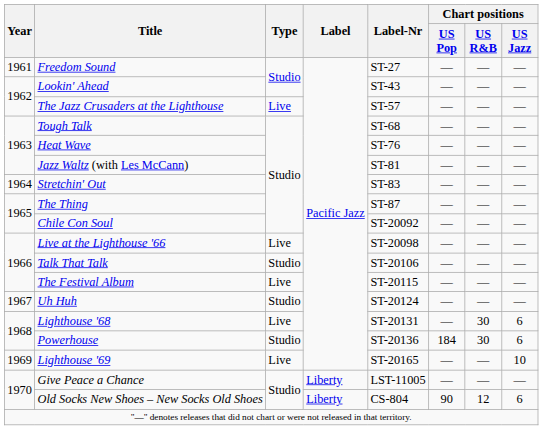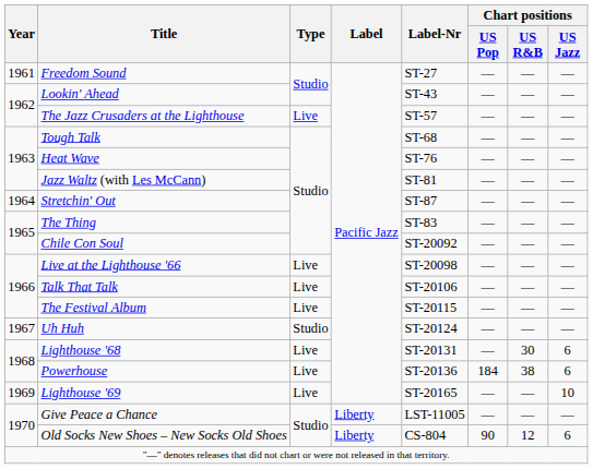Stretchin' Out | Label-Nr: ST-83 -> ST-87
The Thing | Label-Nr: ST-87 -> ST-83
Talk That Talk | Type: Studio -> Live
Powerhouse | Type: Studio -> Live
Powerhouse | Chart positions / US R&B: 30 -> 38
